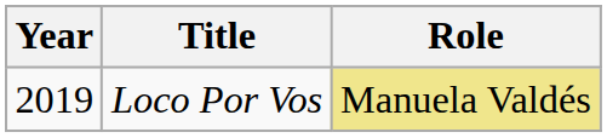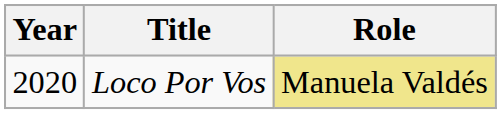Loco Por Vos | Year: 2019 -> 2020
